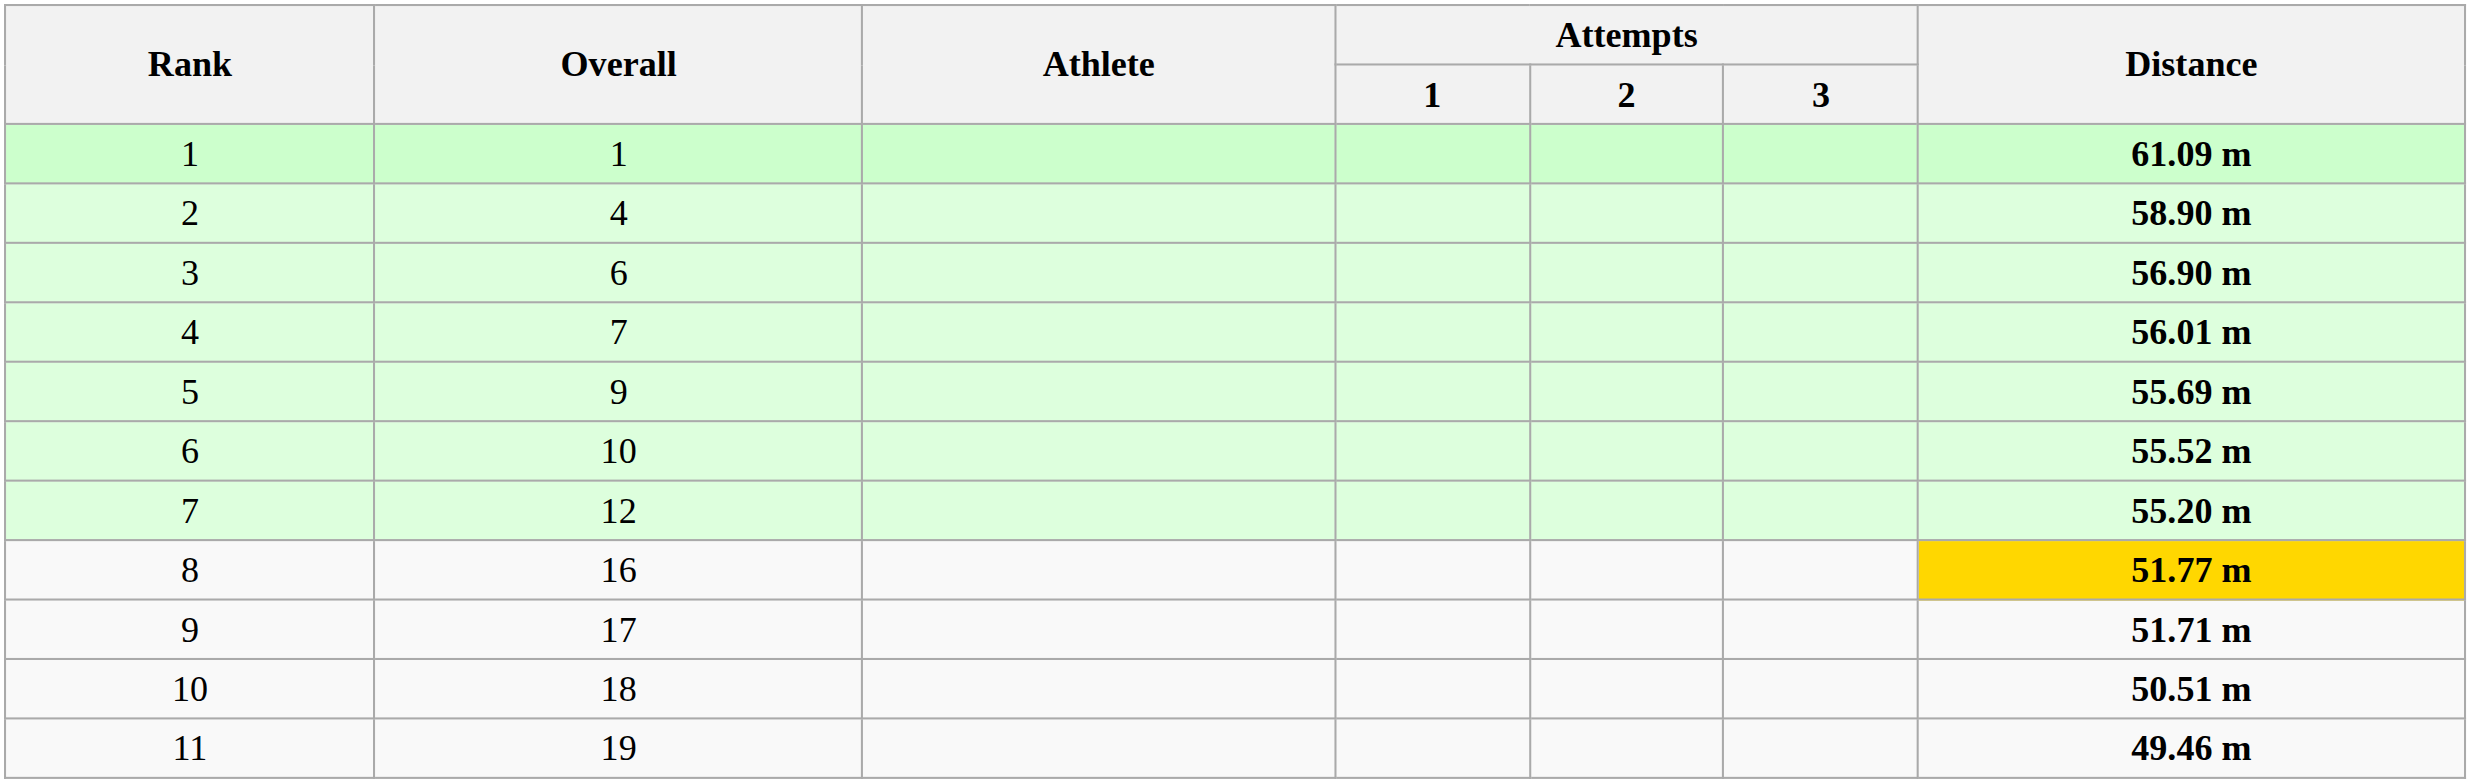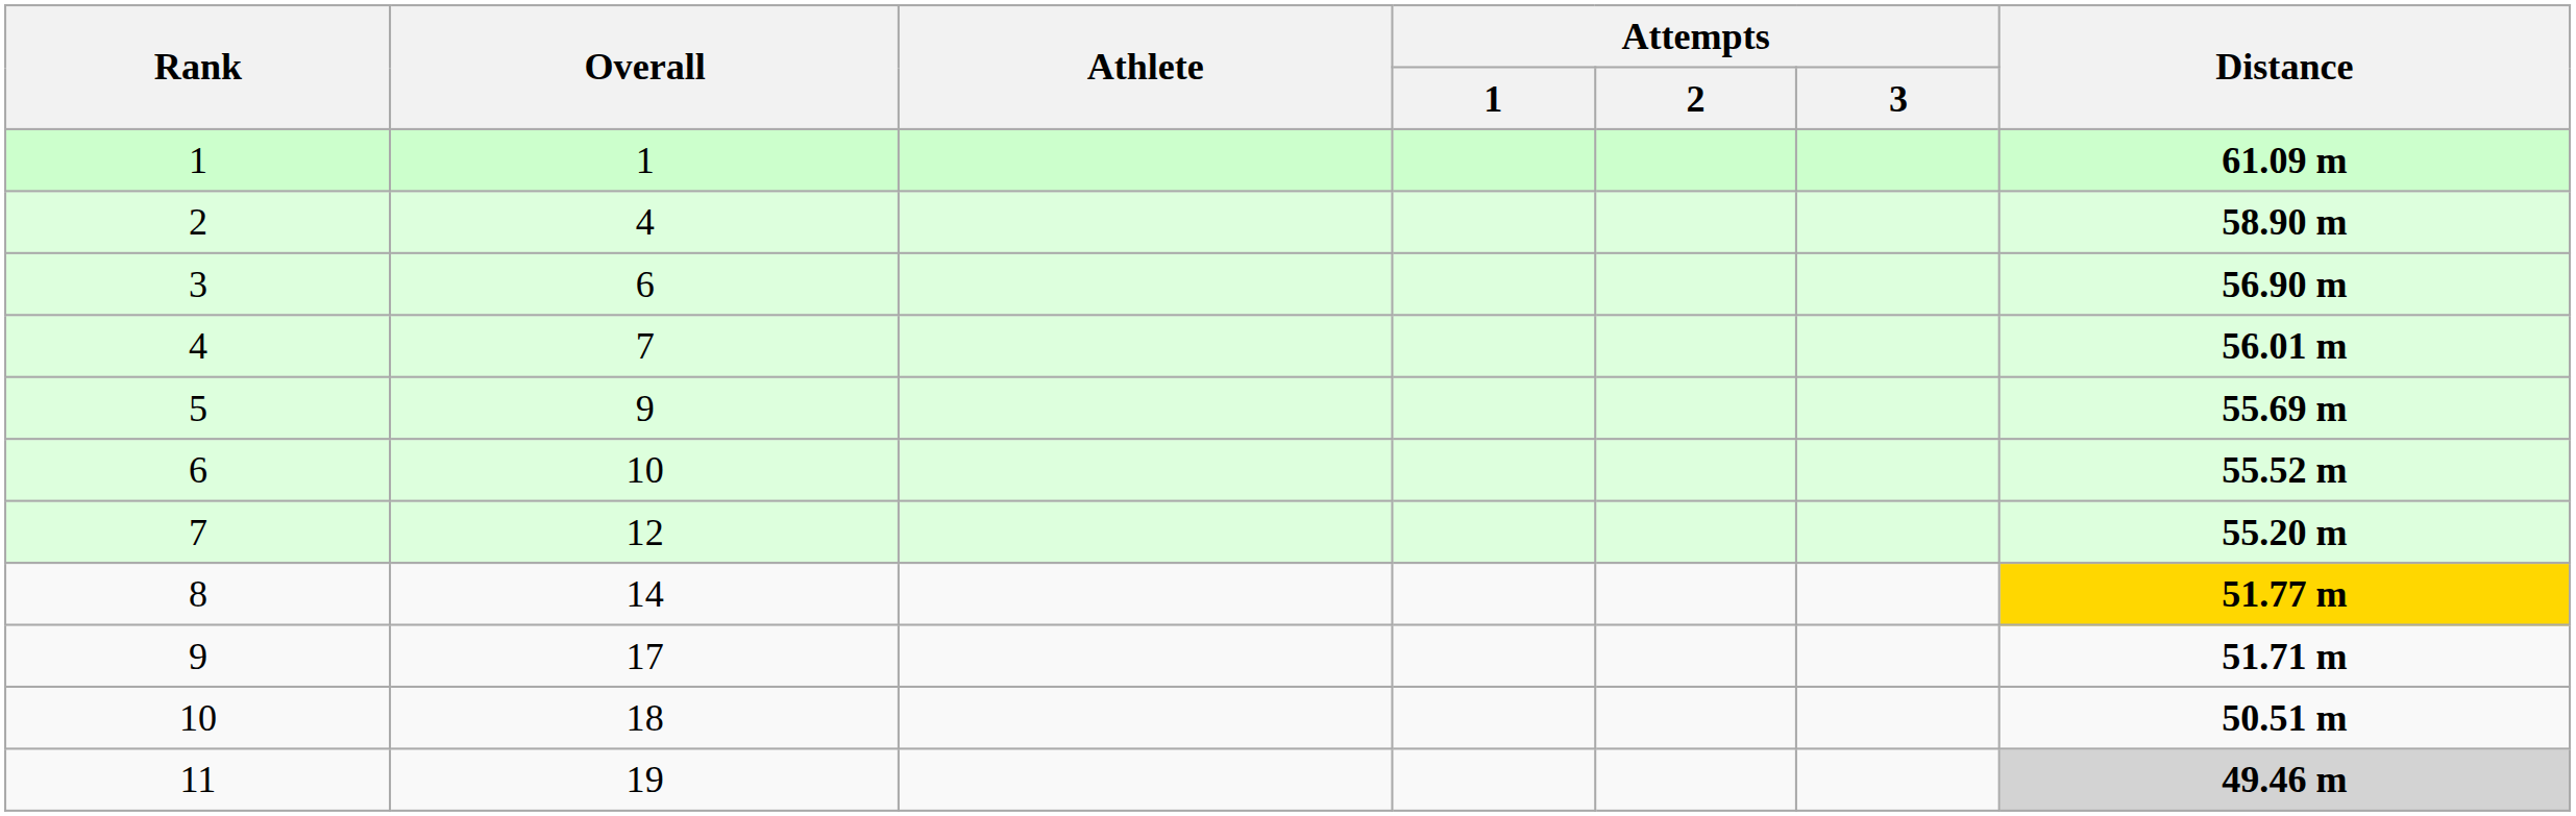8 | Overall: 16 -> 14
11 | Distance: no background -> lightgrey background
